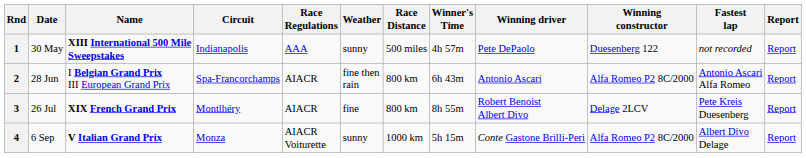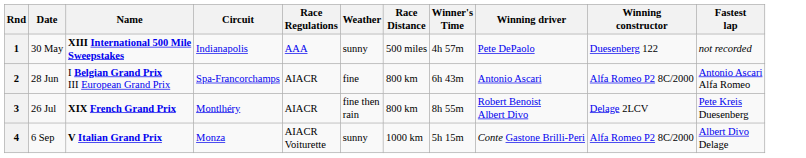- column: Report | Report | Report | Report | Report
2 | Weather: fine then rain -> fine
3 | Weather: fine -> fine then rain
